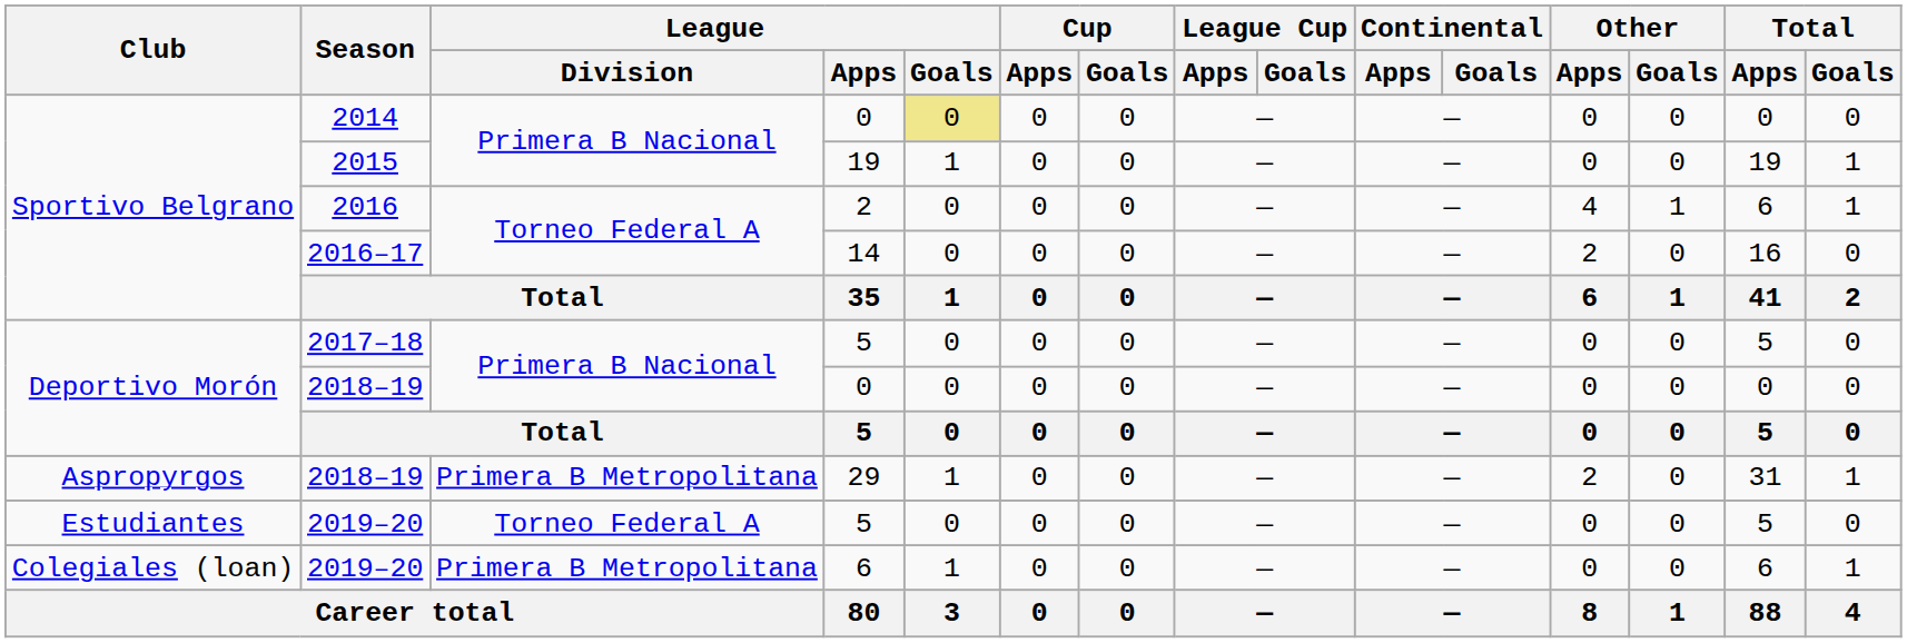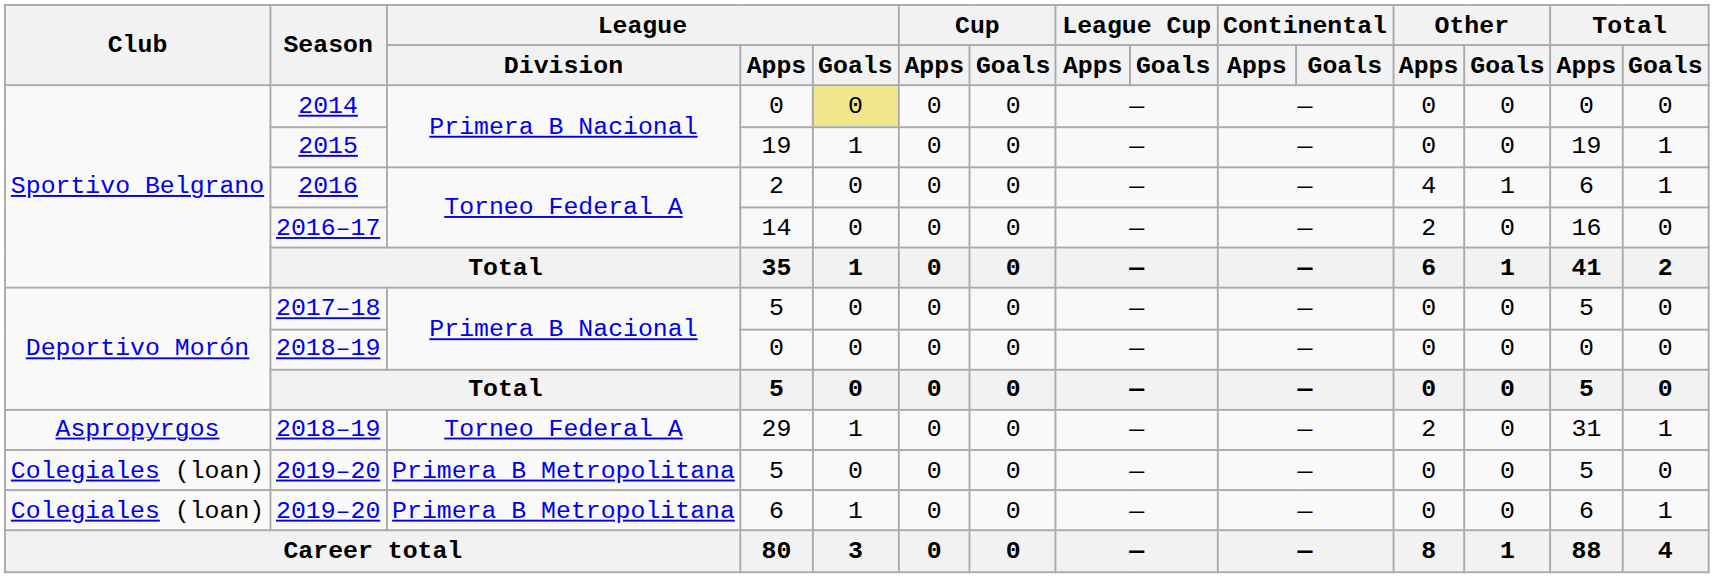2018–19 / 29 | League / Division: Primera B Metropolitana -> Torneo Federal A
2019–20 / 5 | Club: Estudiantes -> Colegiales (loan)
2019–20 / 5 | League / Division: Torneo Federal A -> Primera B Metropolitana
